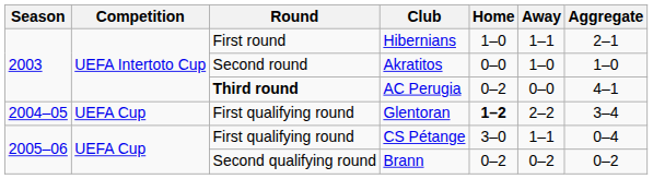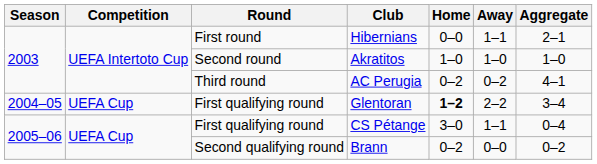Hibernians | Home: 1–0 -> 0–0
Akratitos | Home: 0–0 -> 1–0
AC Perugia | Round: bold -> normal
AC Perugia | Away: 0–0 -> 0–2
Brann | Away: 0–2 -> 0–0
